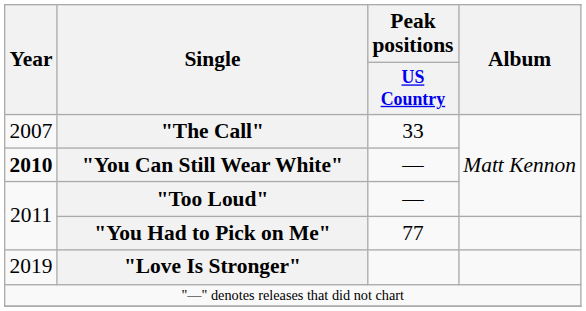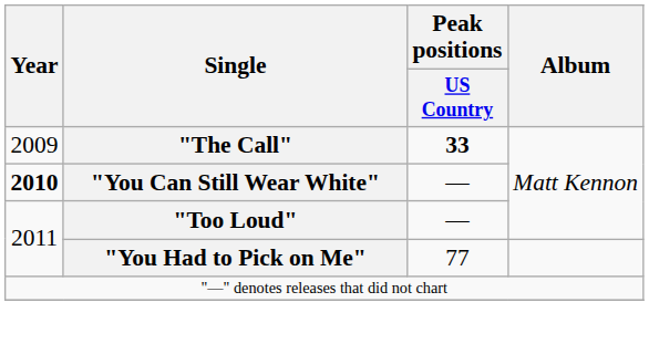"The Call" | Year: 2007 -> 2009
"The Call" | Peak positions / US Country: normal -> bold
- row: 2019 | "Love Is Stronger"
